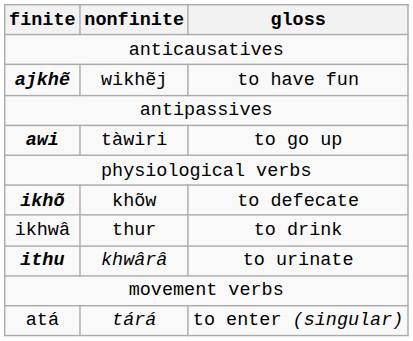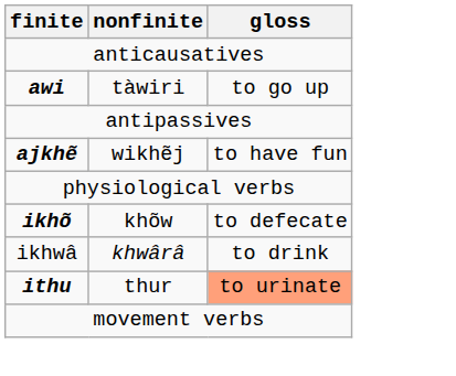rows swapped: ajkhẽ <-> awi
ikhwâ | nonfinite: thur -> khwârâ
ithu | nonfinite: khwârâ -> thur
ithu | gloss: no background -> lightsalmon background
- row: atá | tárá | to enter (singular)
